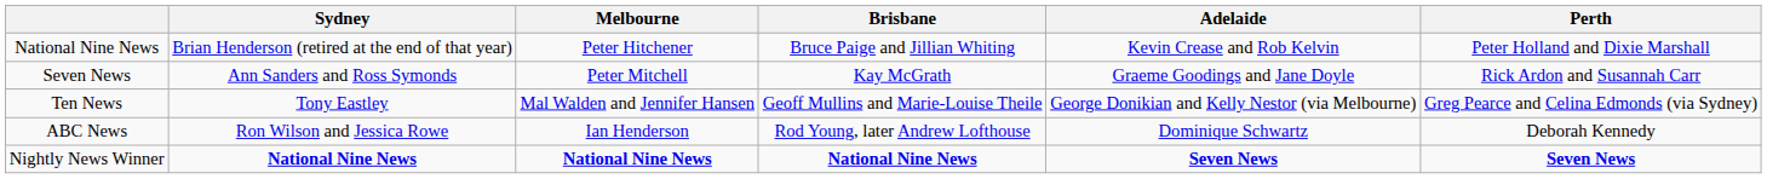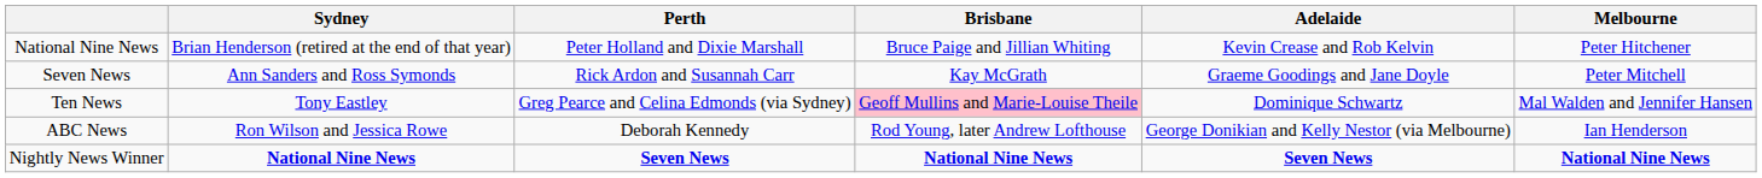columns swapped: Melbourne <-> Perth
Ten News | Brisbane: no background -> pink background
Ten News | Adelaide: George Donikian and Kelly Nestor (via Melbourne) -> Dominique Schwartz
ABC News | Adelaide: Dominique Schwartz -> George Donikian and Kelly Nestor (via Melbourne)
